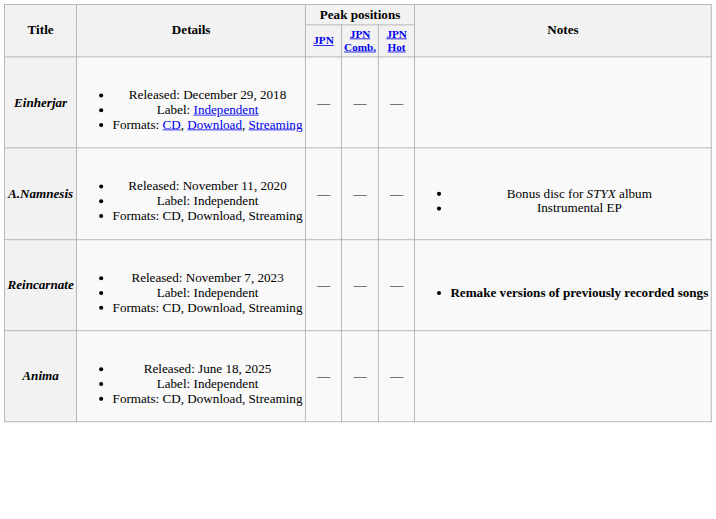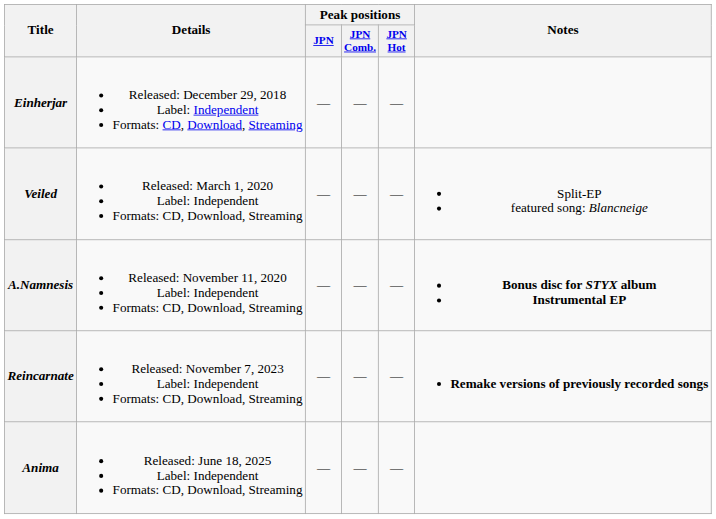+ row: Veiled | Released: March 1, 2020 Label: Independent Formats: CD, Download, Streaming | — | — | — | Split-EP featured song: Blancneige
A.Namnesis | Notes: normal -> bold
